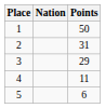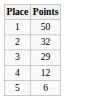- column: Nation
2 | Points: 31 -> 32
4 | Points: 11 -> 12
